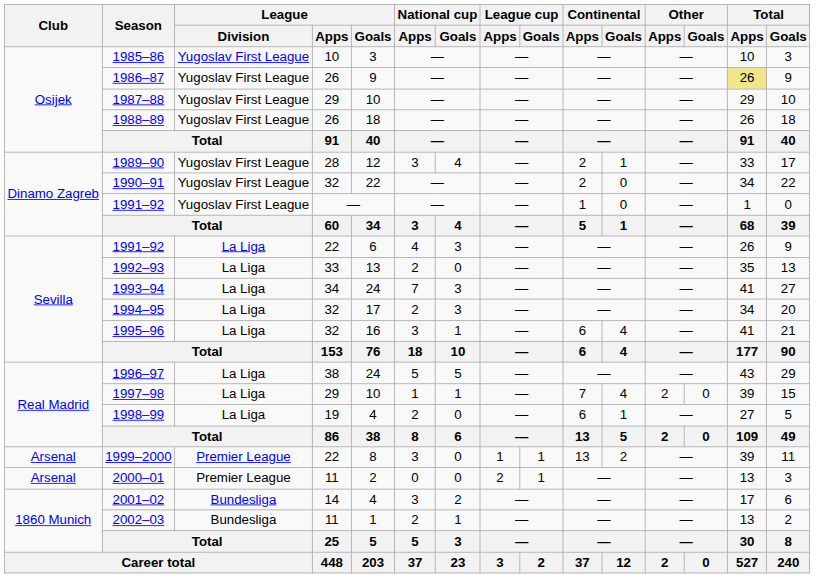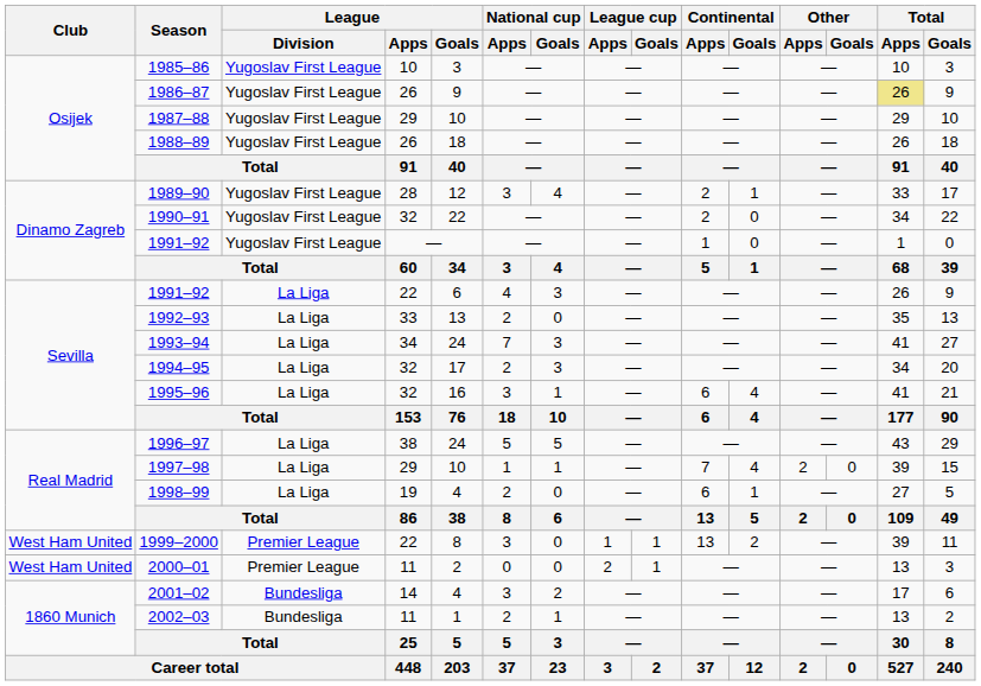1999–2000 | Club: Arsenal -> West Ham United
2000–01 | Club: Arsenal -> West Ham United
